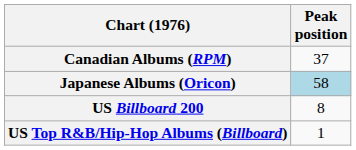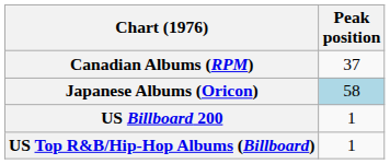US Billboard 200 | Peak position: 8 -> 1
